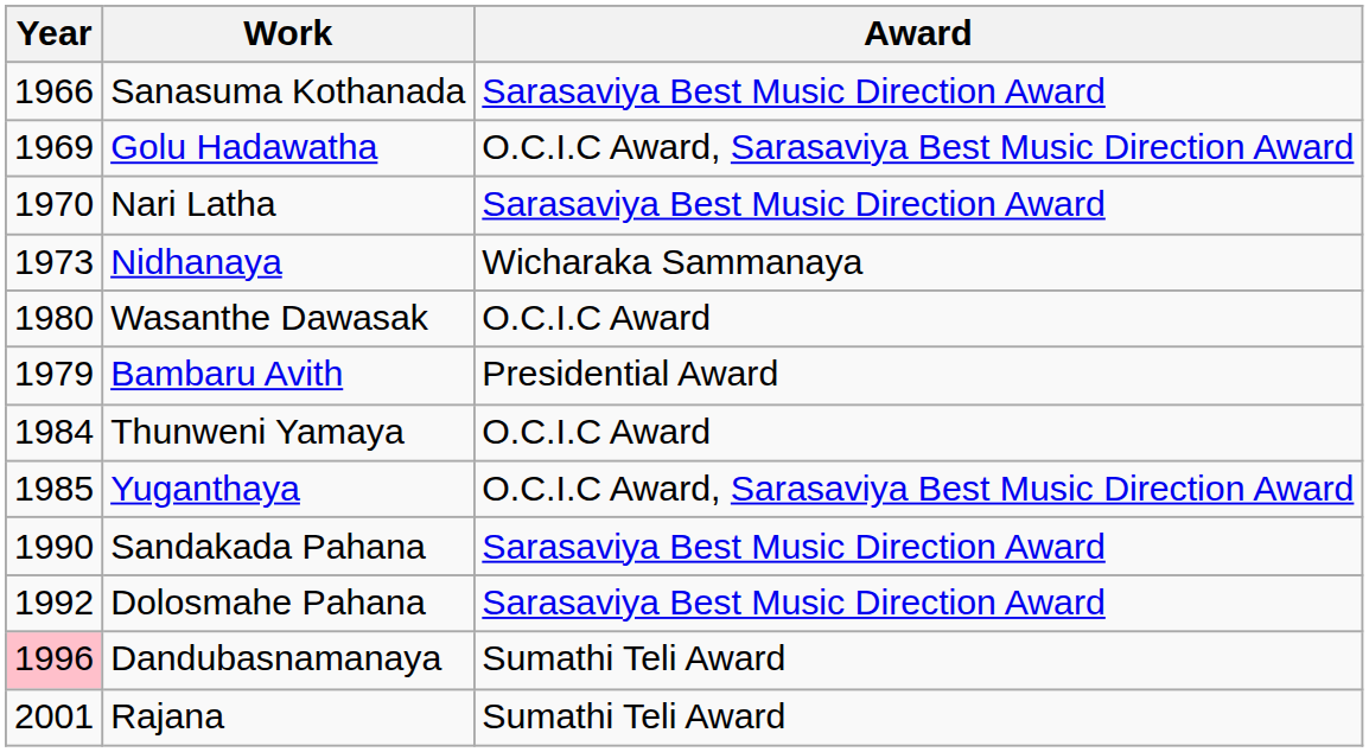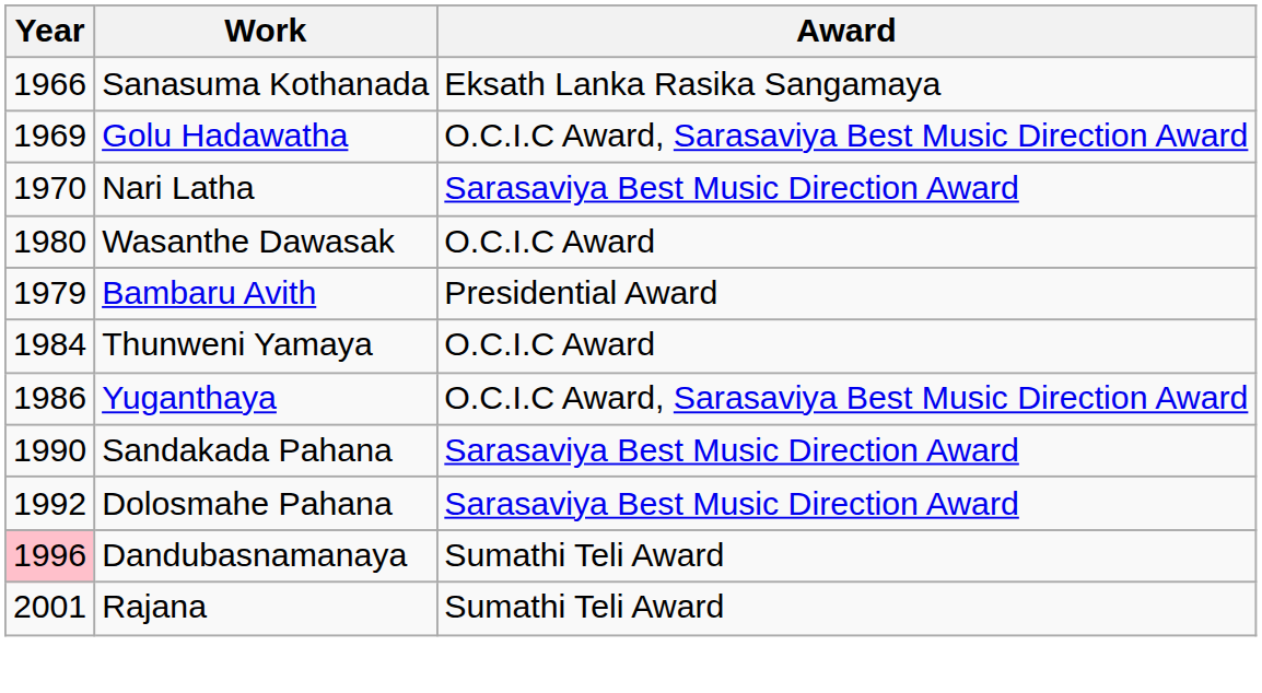Sanasuma Kothanada | Award: Sarasaviya Best Music Direction Award -> Eksath Lanka Rasika Sangamaya
- row: 1973 | Nidhanaya | Wicharaka Sammanaya
Yuganthaya | Year: 1985 -> 1986
